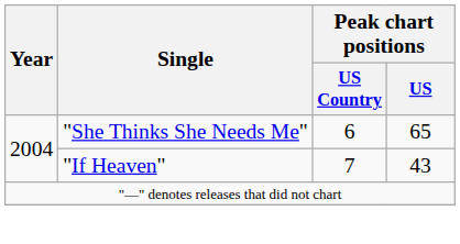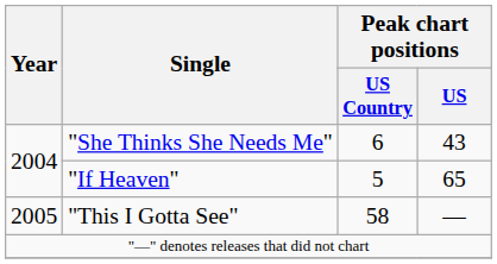"She Thinks She Needs Me" | Peak chart positions / US: 65 -> 43
"If Heaven" | Peak chart positions / US Country: 7 -> 5
"If Heaven" | Peak chart positions / US: 43 -> 65
+ row: 2005 | "This I Gotta See" | 58 | —
